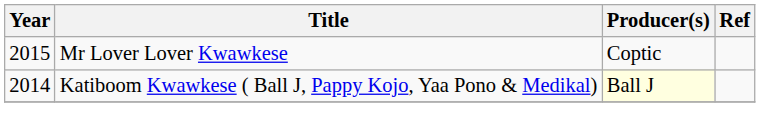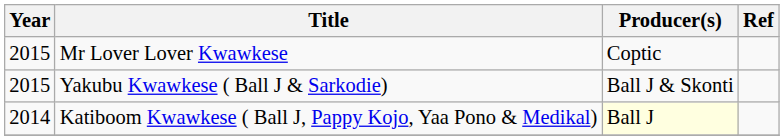+ row: 2015 | Yakubu Kwawkese ( Ball J & Sarkodie) | Ball J & Skonti
